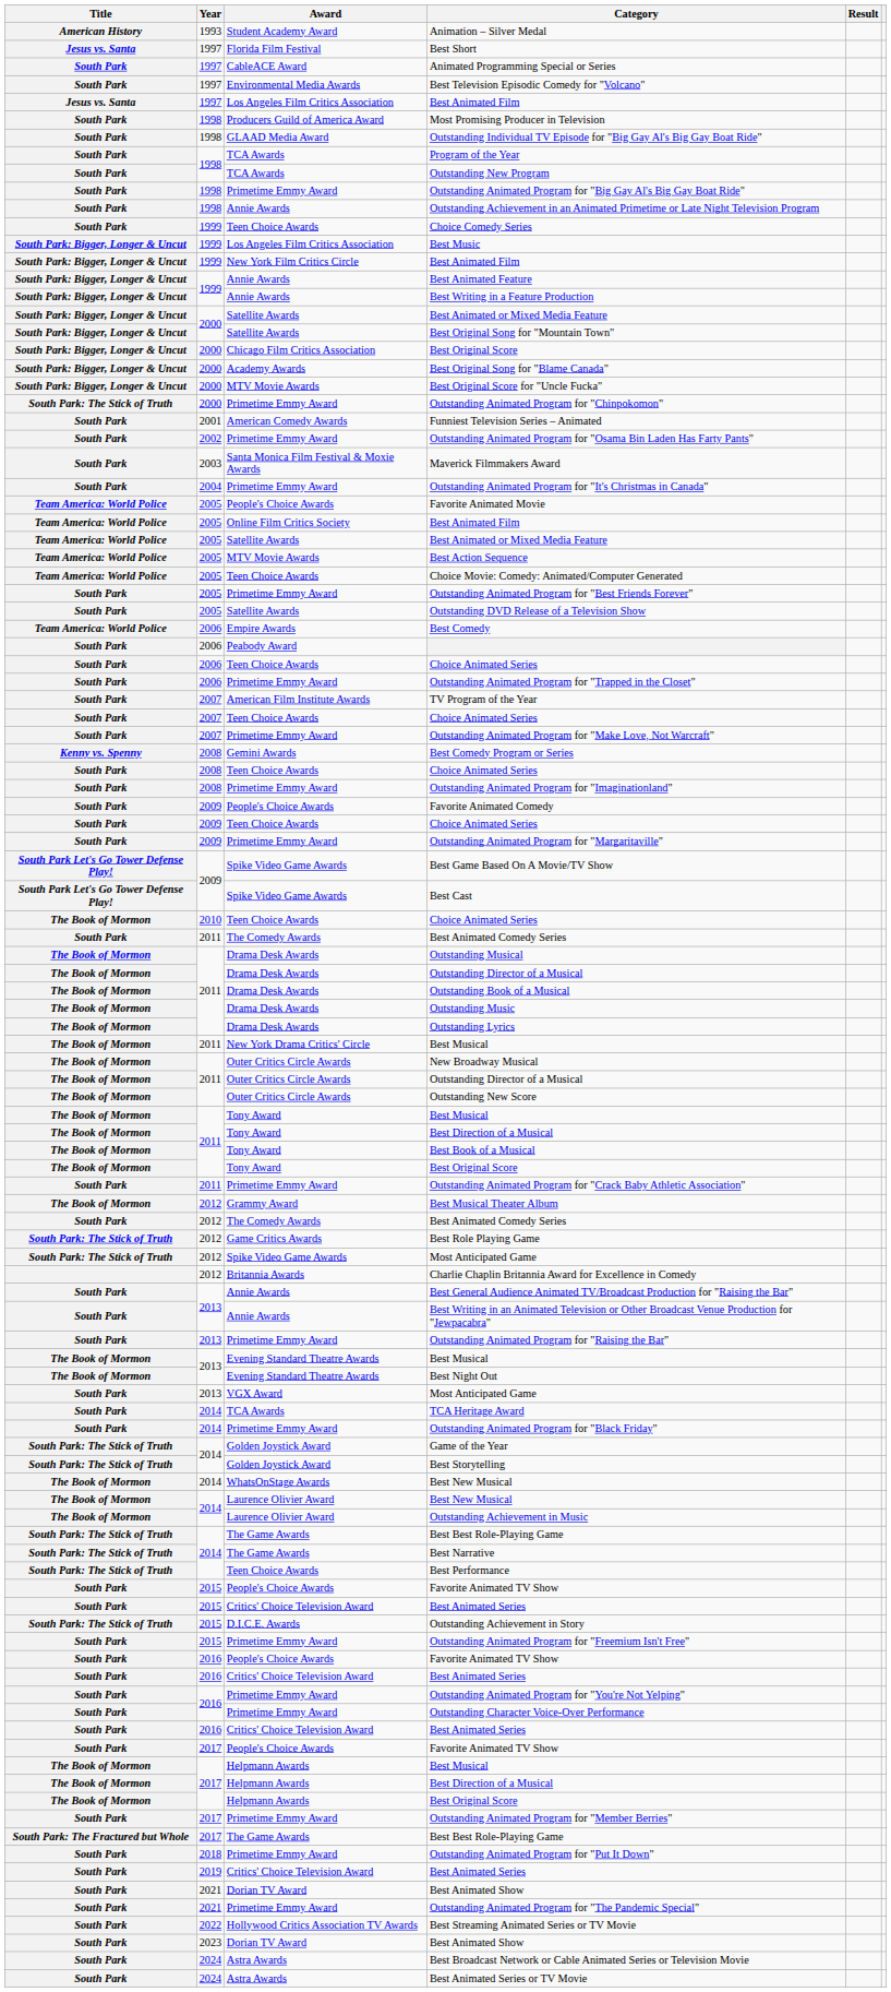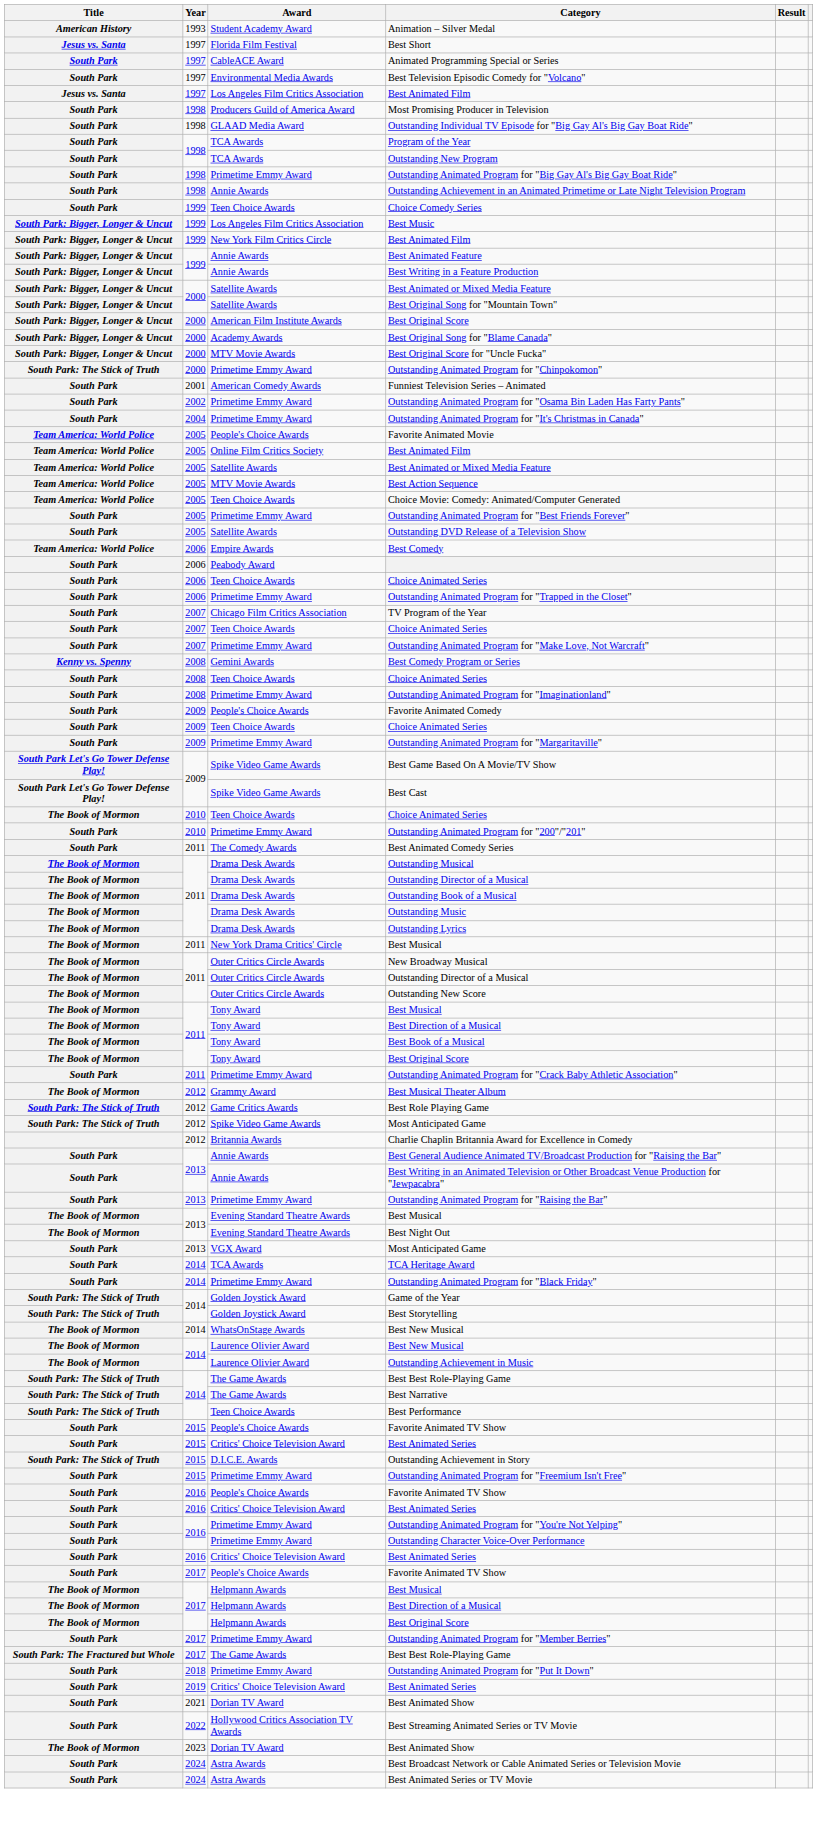2000 / Best Original Score | Award: Chicago Film Critics Association -> American Film Institute Awards
- row: South Park | 2003 | Santa Monica Film Festival & Moxie Awards | Maverick Filmmakers Award
TV Program of the Year | Award: American Film Institute Awards -> Chicago Film Critics Association
+ row: South Park | 2010 | Primetime Emmy Award | Outstanding Animated Program for "200"/"201"
- row: South Park | 2012 | The Comedy Awards | Best Animated Comedy Series
- row: South Park | 2021 | Primetime Emmy Award | Outstanding Animated Program for "The Pandemic Special"
2023 / Best Animated Show | Title: South Park -> The Book of Mormon
